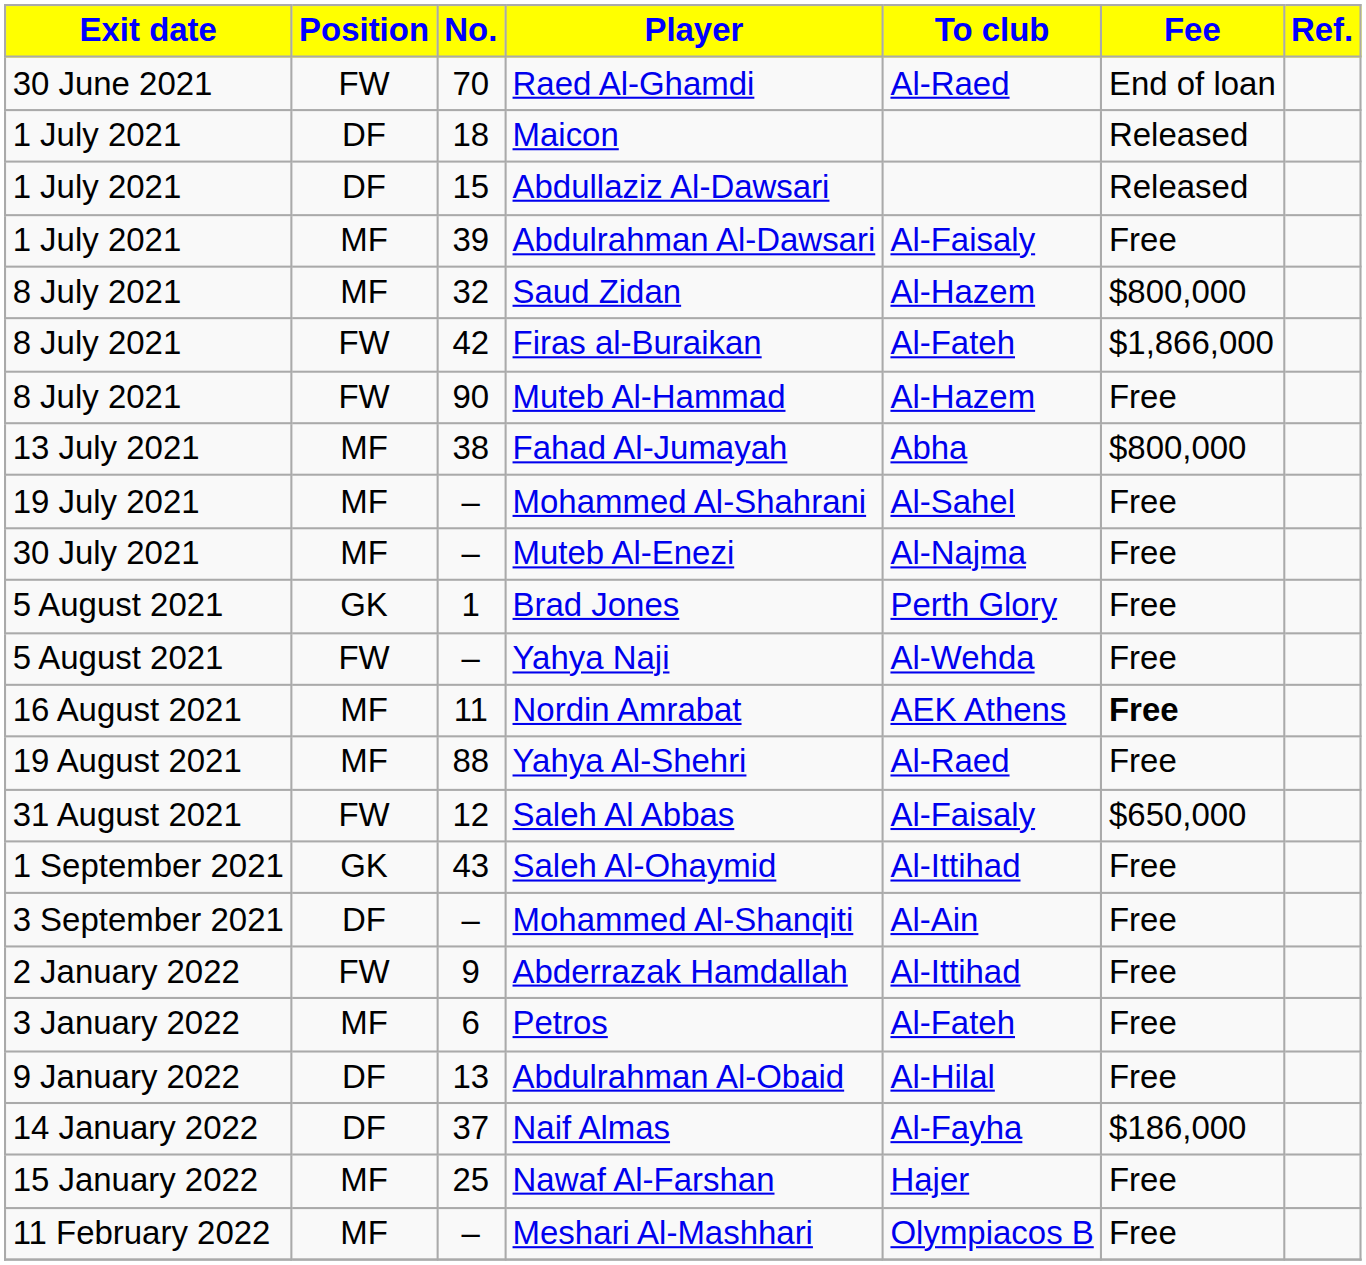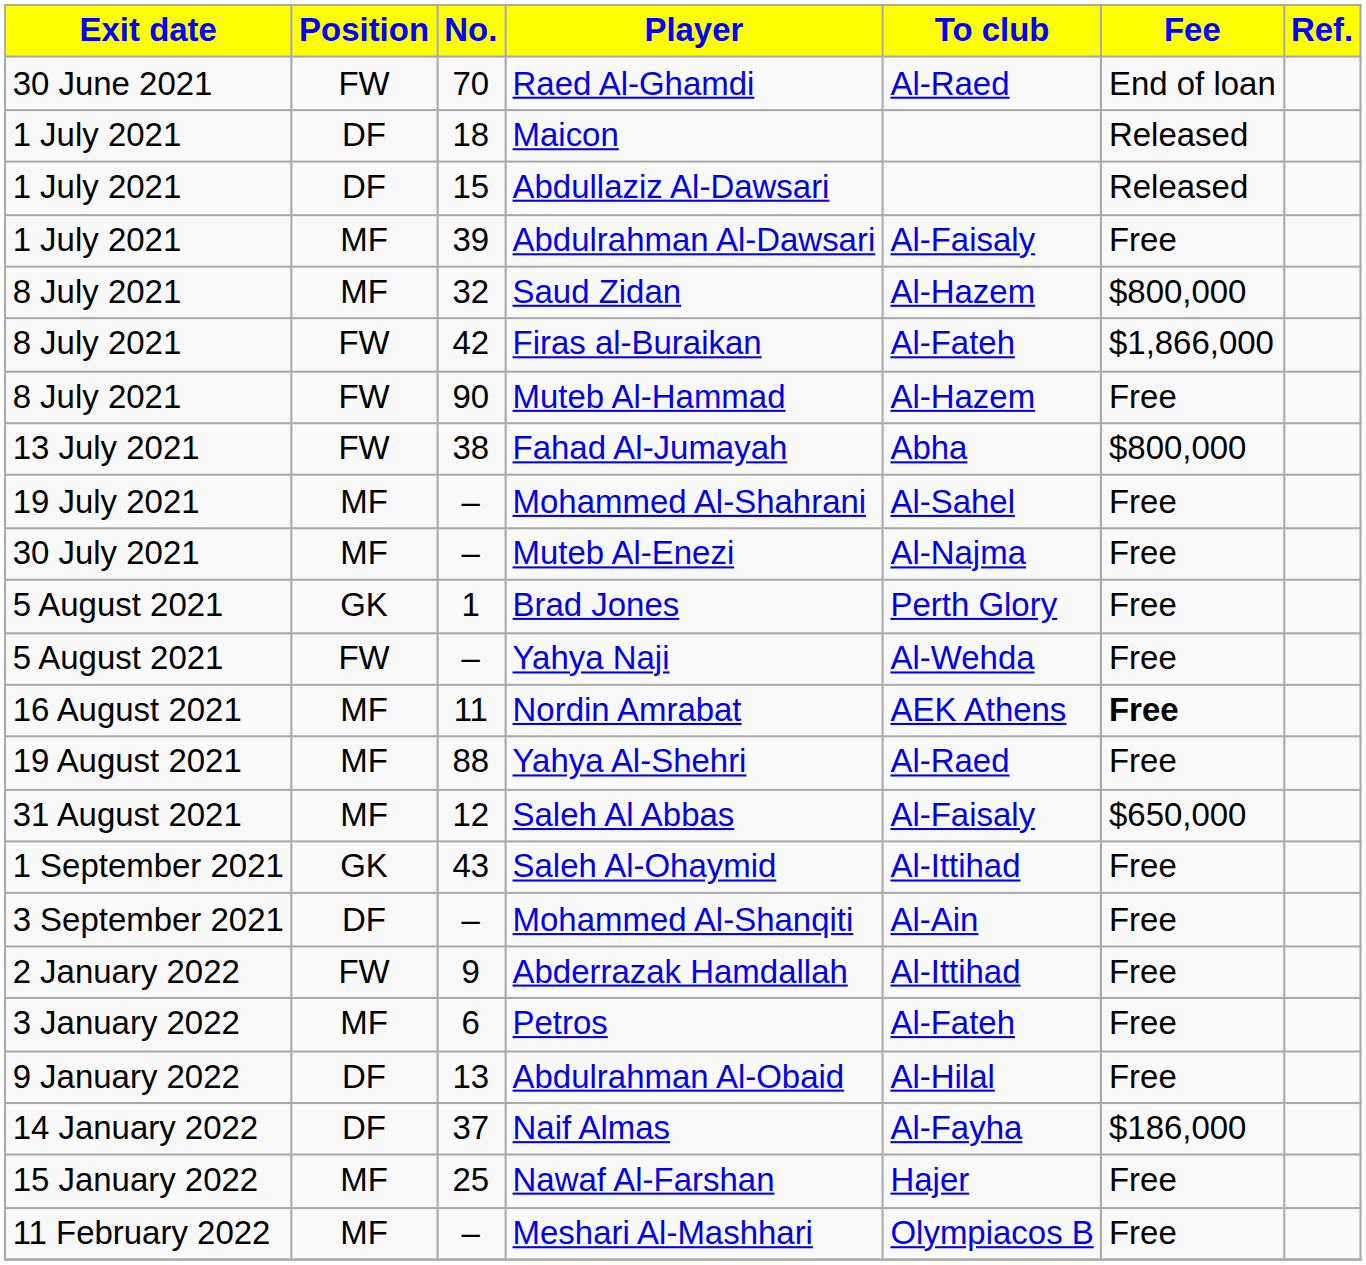Fahad Al-Jumayah | Position: MF -> FW
Saleh Al Abbas | Position: FW -> MF
